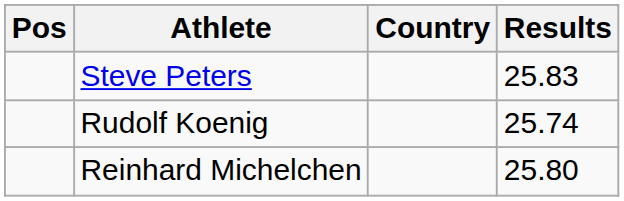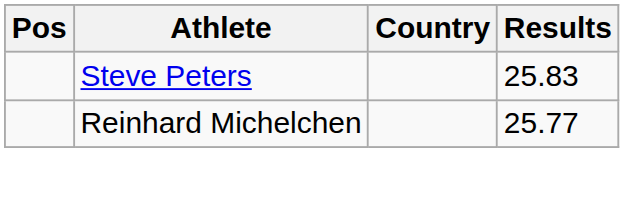- row: Rudolf Koenig | 25.74
Reinhard Michelchen | Results: 25.80 -> 25.77
